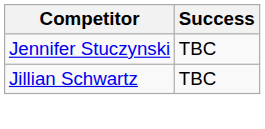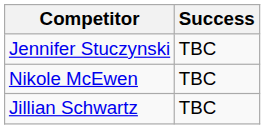+ row: Nikole McEwen | TBC
